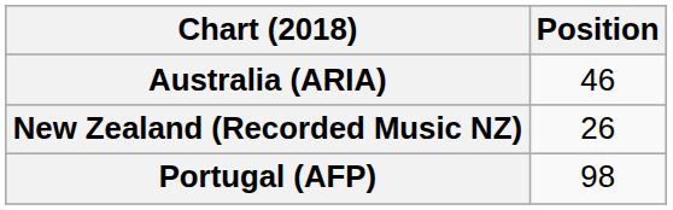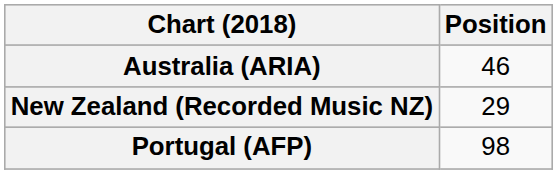New Zealand (Recorded Music NZ) | Position: 26 -> 29
